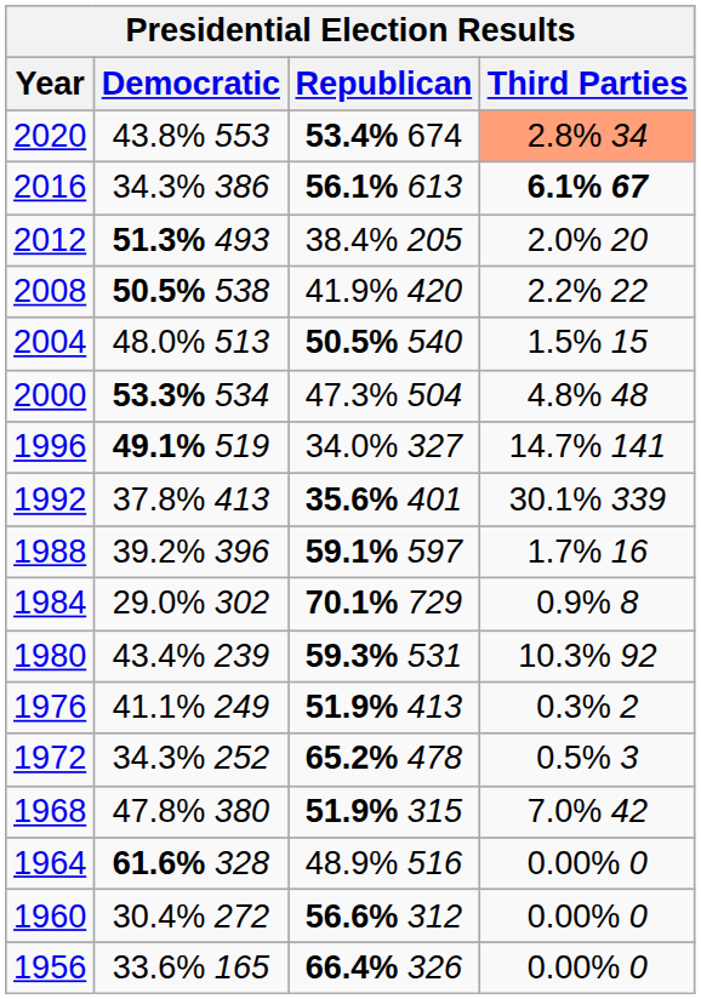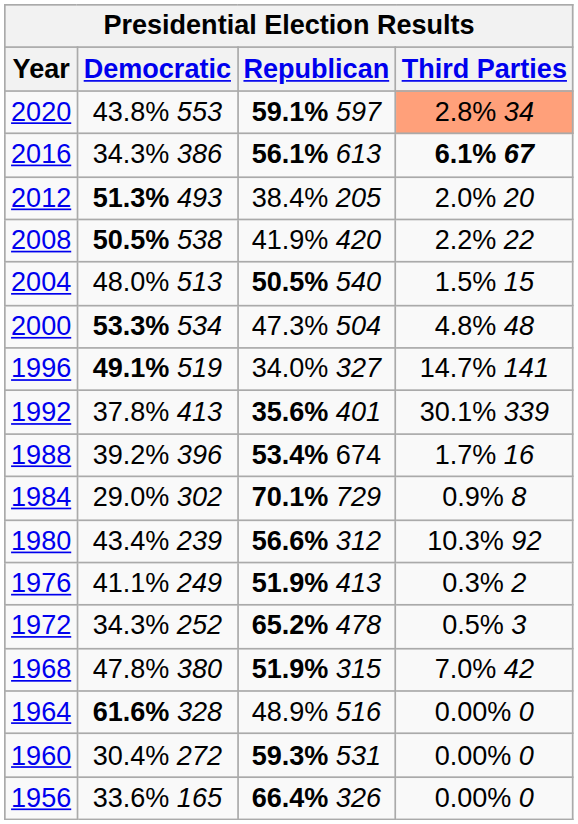2020 | Republican: 53.4% 674 -> 59.1% 597
1988 | Republican: 59.1% 597 -> 53.4% 674
1980 | Republican: 59.3% 531 -> 56.6% 312
1960 | Republican: 56.6% 312 -> 59.3% 531
